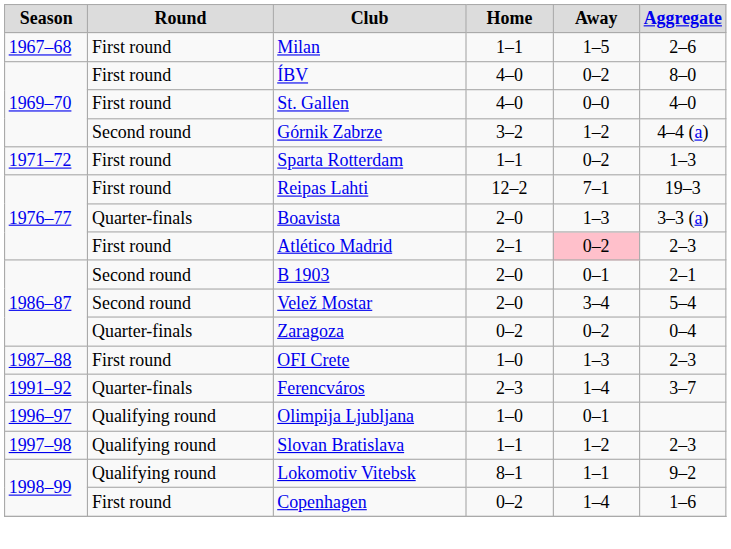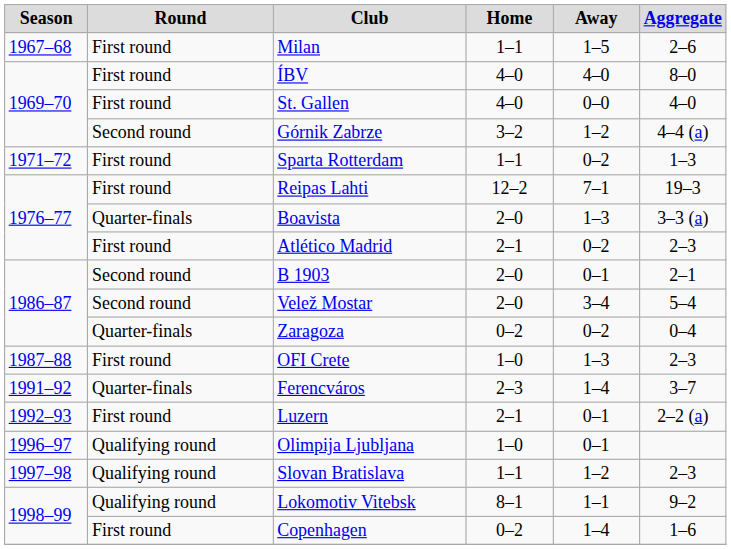ÍBV | Away: 0–2 -> 4–0
Atlético Madrid | Away: pink background -> no background
+ row: 1992–93 | First round | Luzern | 2–1 | 0–1 | 2–2 (a)
